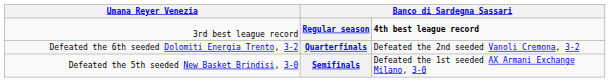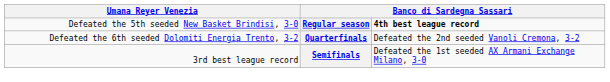Regular season | column 1: 3rd best league record -> Defeated the 5th seeded New Basket Brindisi, 3-0
Semifinals | column 1: Defeated the 5th seeded New Basket Brindisi, 3-0 -> 3rd best league record
